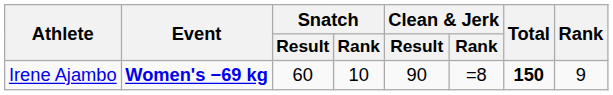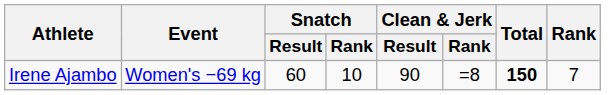Irene Ajambo | Event: bold -> normal
Irene Ajambo | Rank: 9 -> 7
